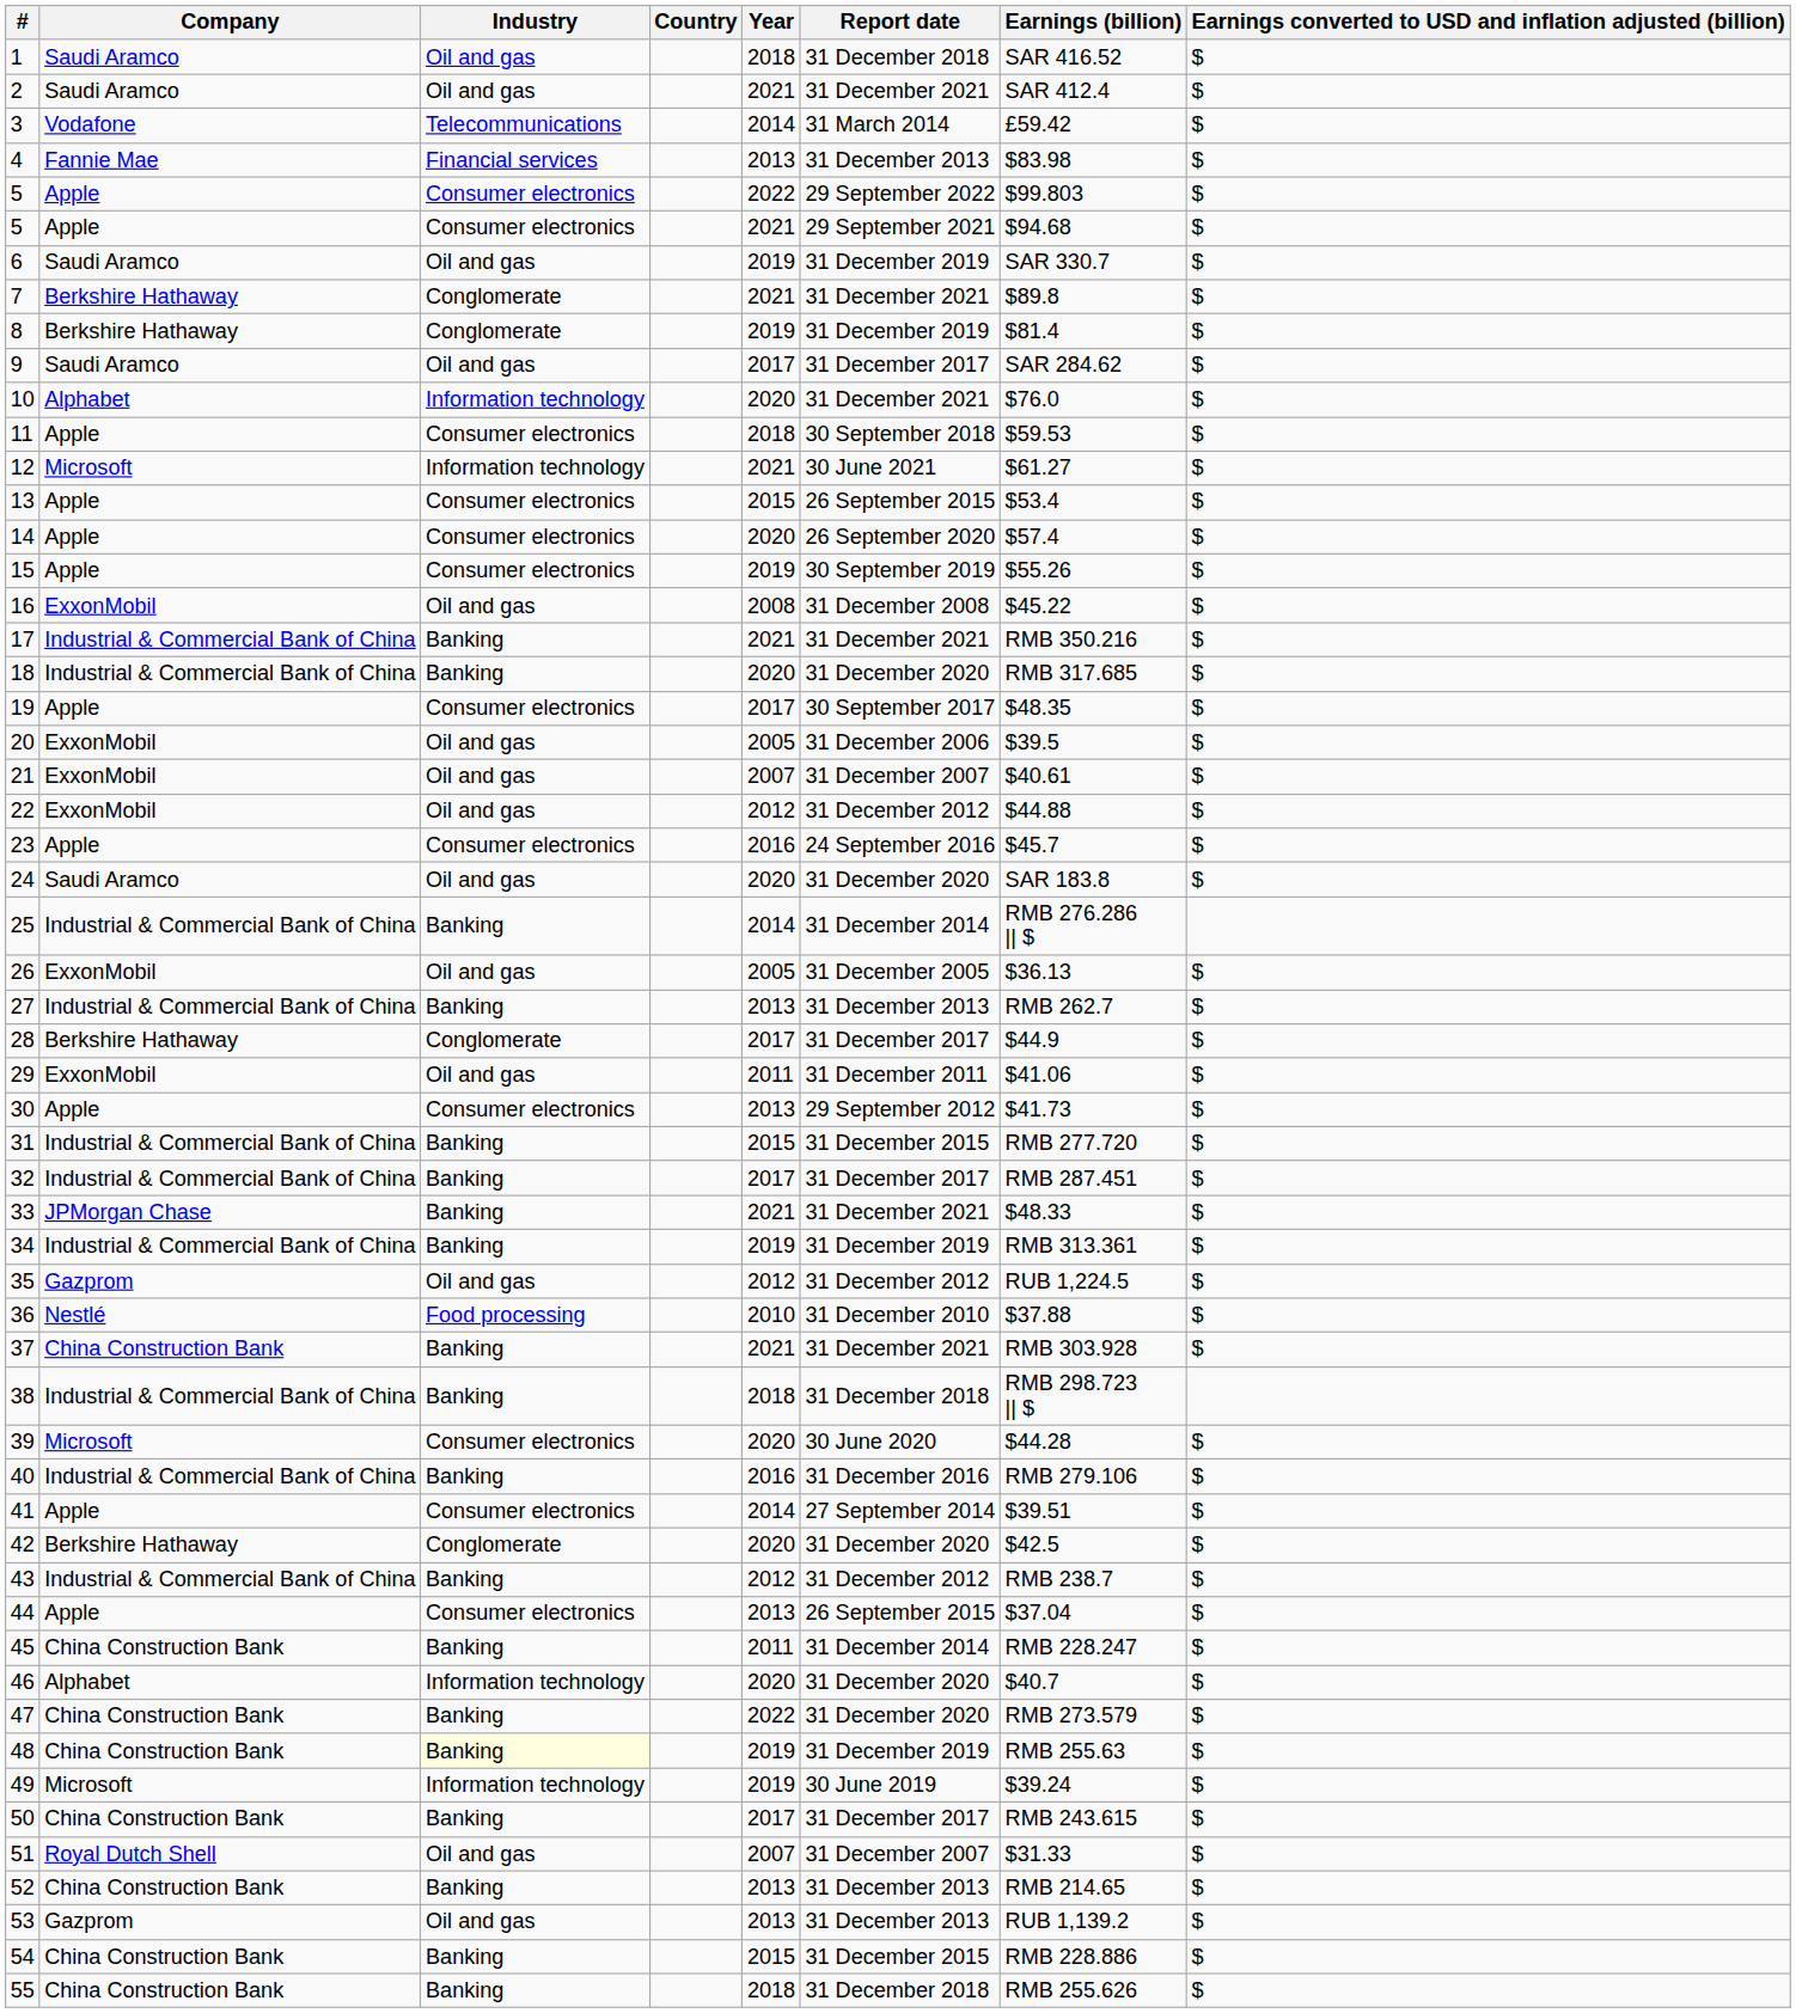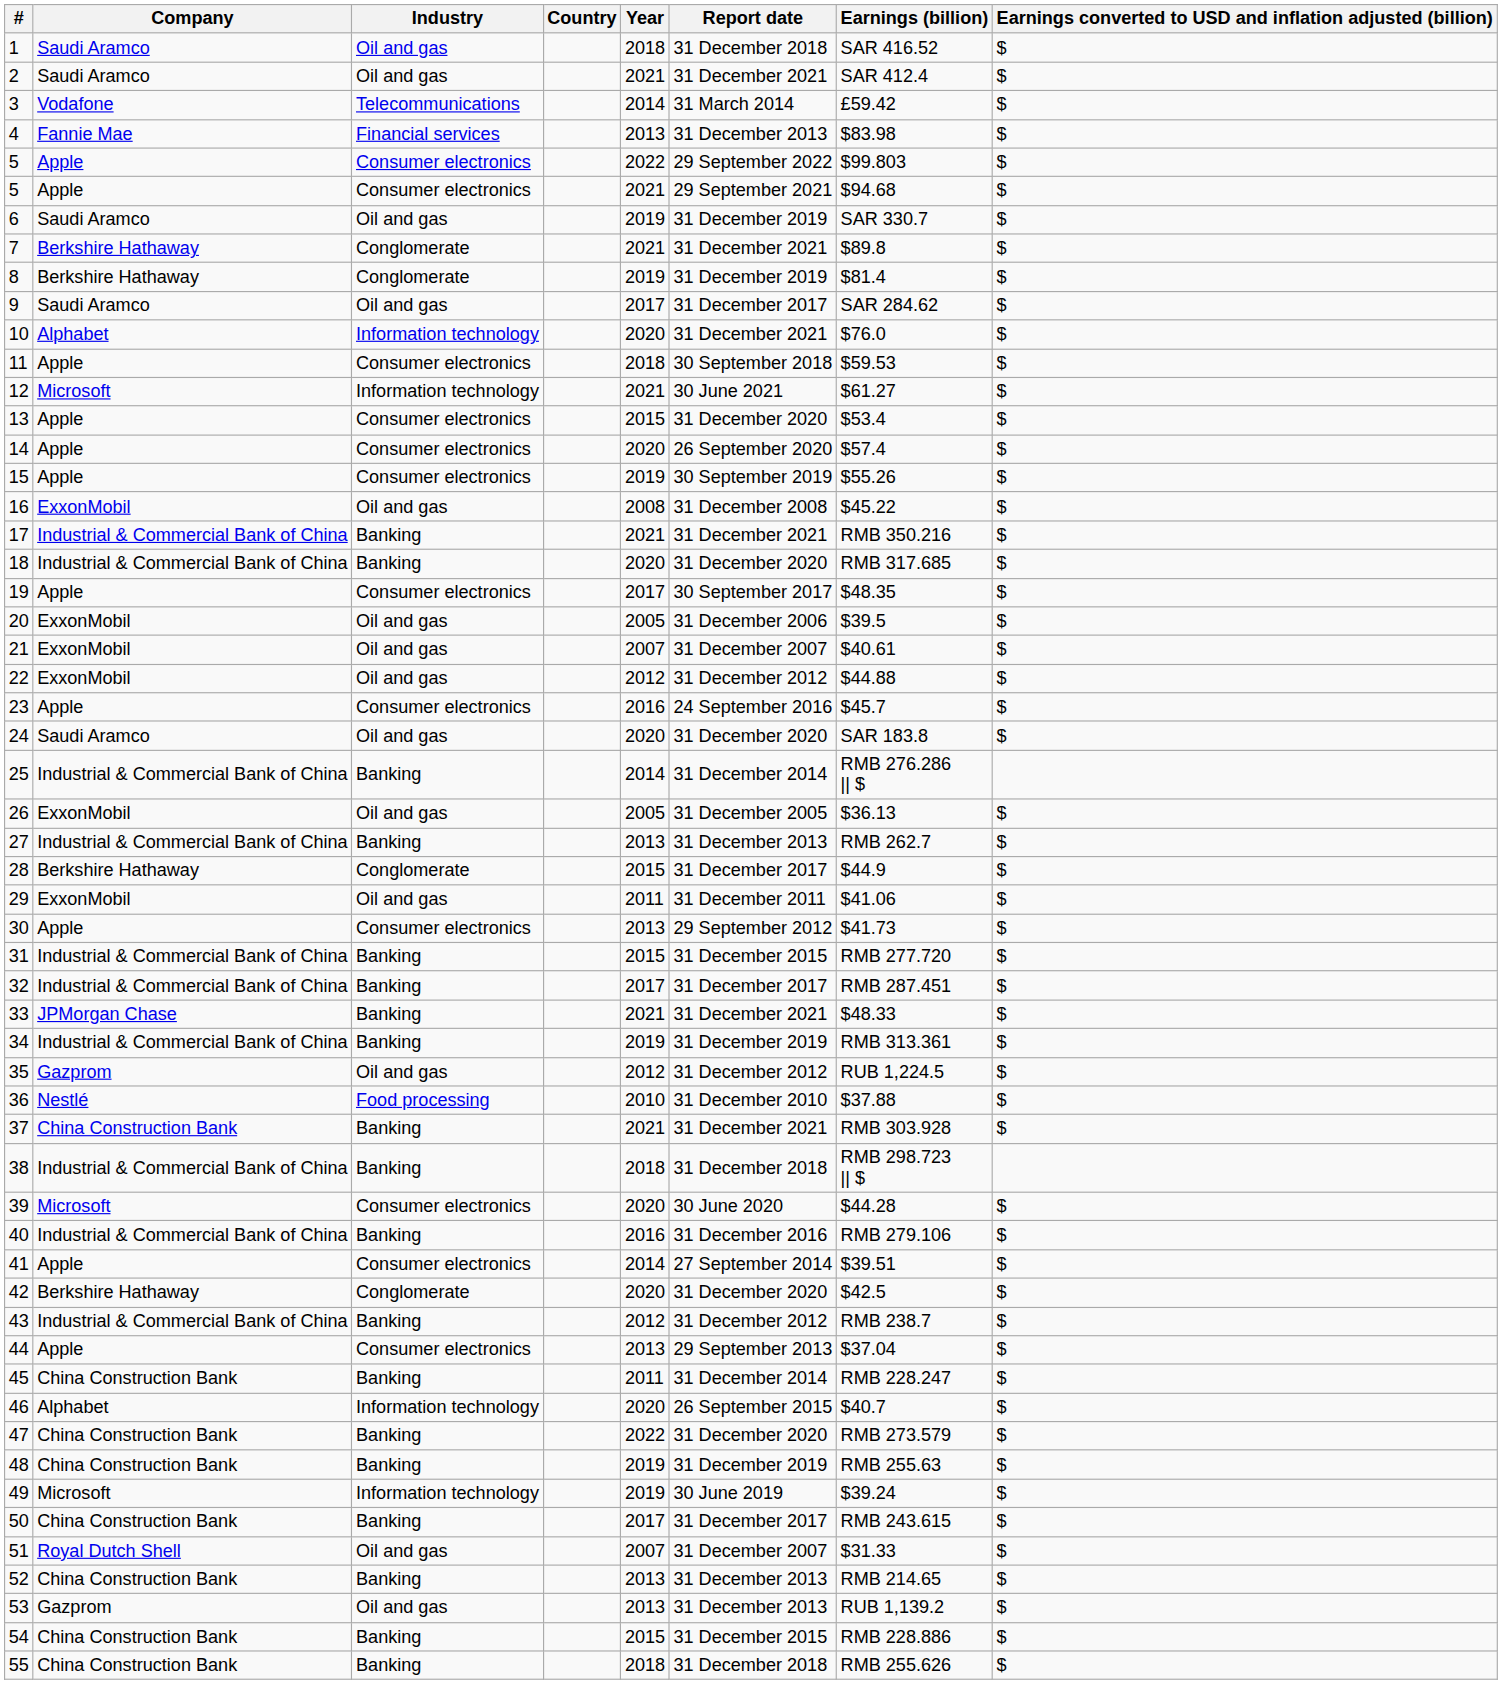13 | Report date: 26 September 2015 -> 31 December 2020
28 | Year: 2017 -> 2015
44 | Report date: 26 September 2015 -> 29 September 2013
46 | Report date: 31 December 2020 -> 26 September 2015
48 | Industry: lightyellow background -> no background
